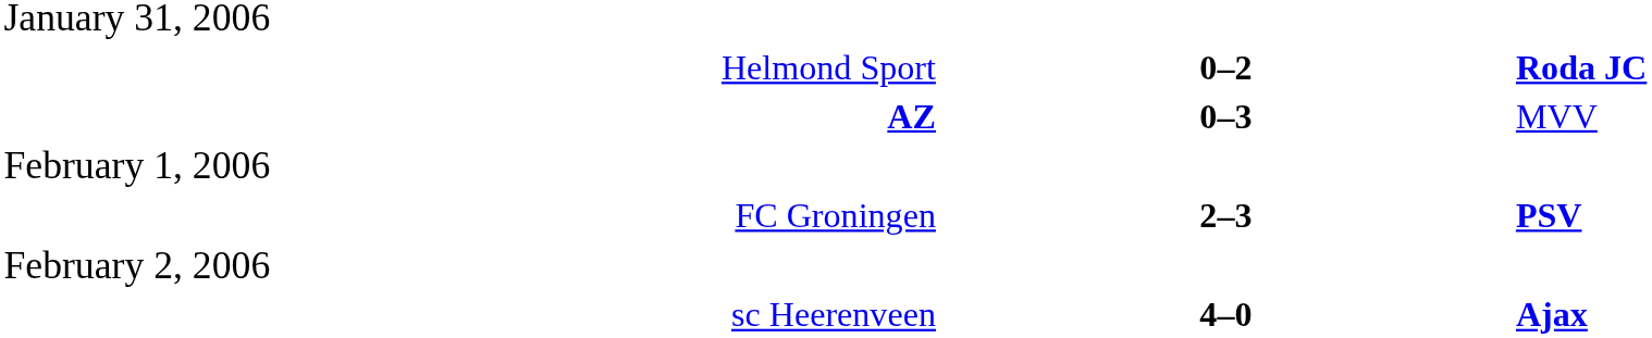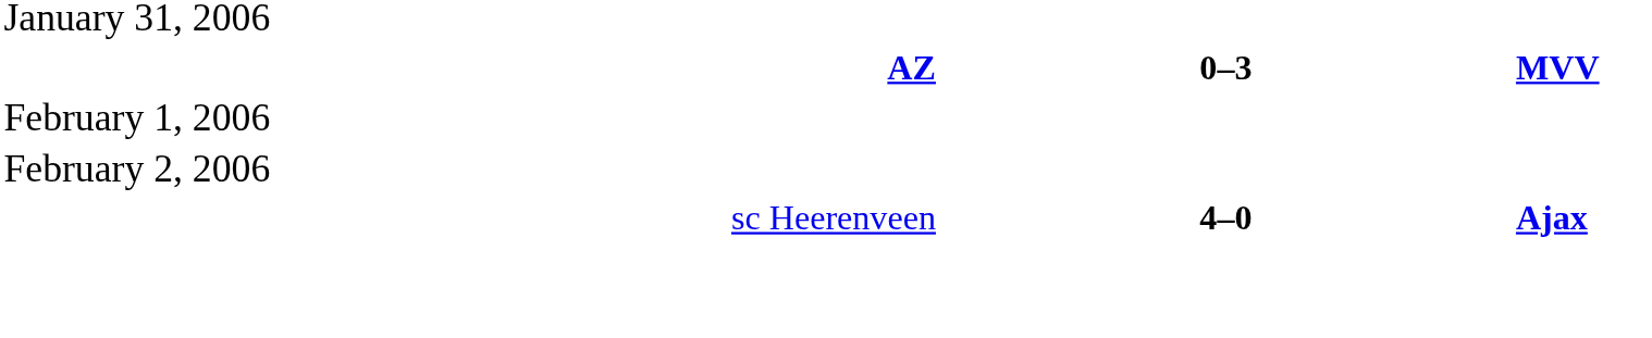- row: Helmond Sport | 0–2 | Roda JC
AZ | column 3: normal -> bold
- row: FC Groningen | 2–3 | PSV
